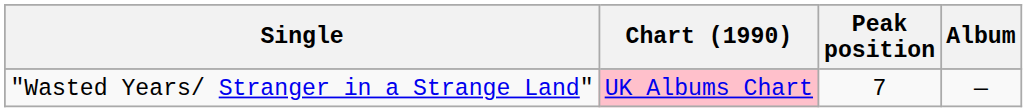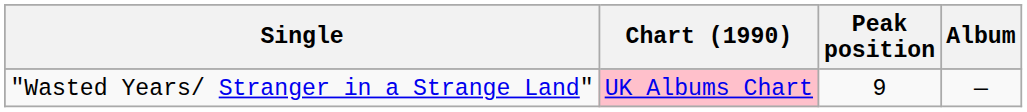"Wasted Years/ Stranger in a Strange Land" | Peak position: 7 -> 9
